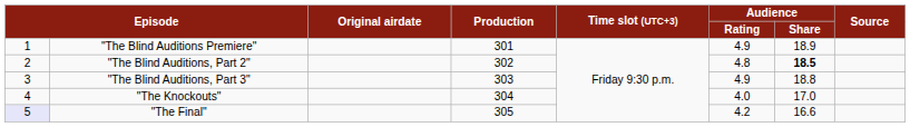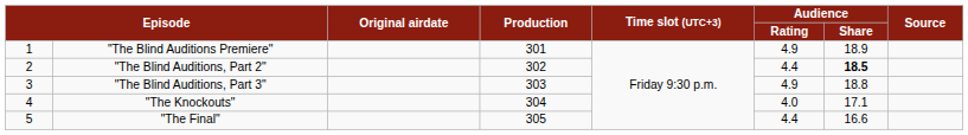"The Blind Auditions, Part 2" | Audience / Rating: 4.8 -> 4.4
"The Knockouts" | Audience / Share: 17.0 -> 17.1
"The Final" | column 1: lavender background -> no background
"The Final" | Audience / Rating: 4.2 -> 4.4
